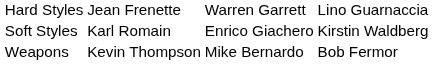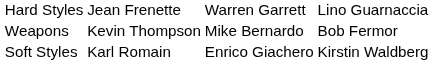rows swapped: Soft Styles <-> Weapons
